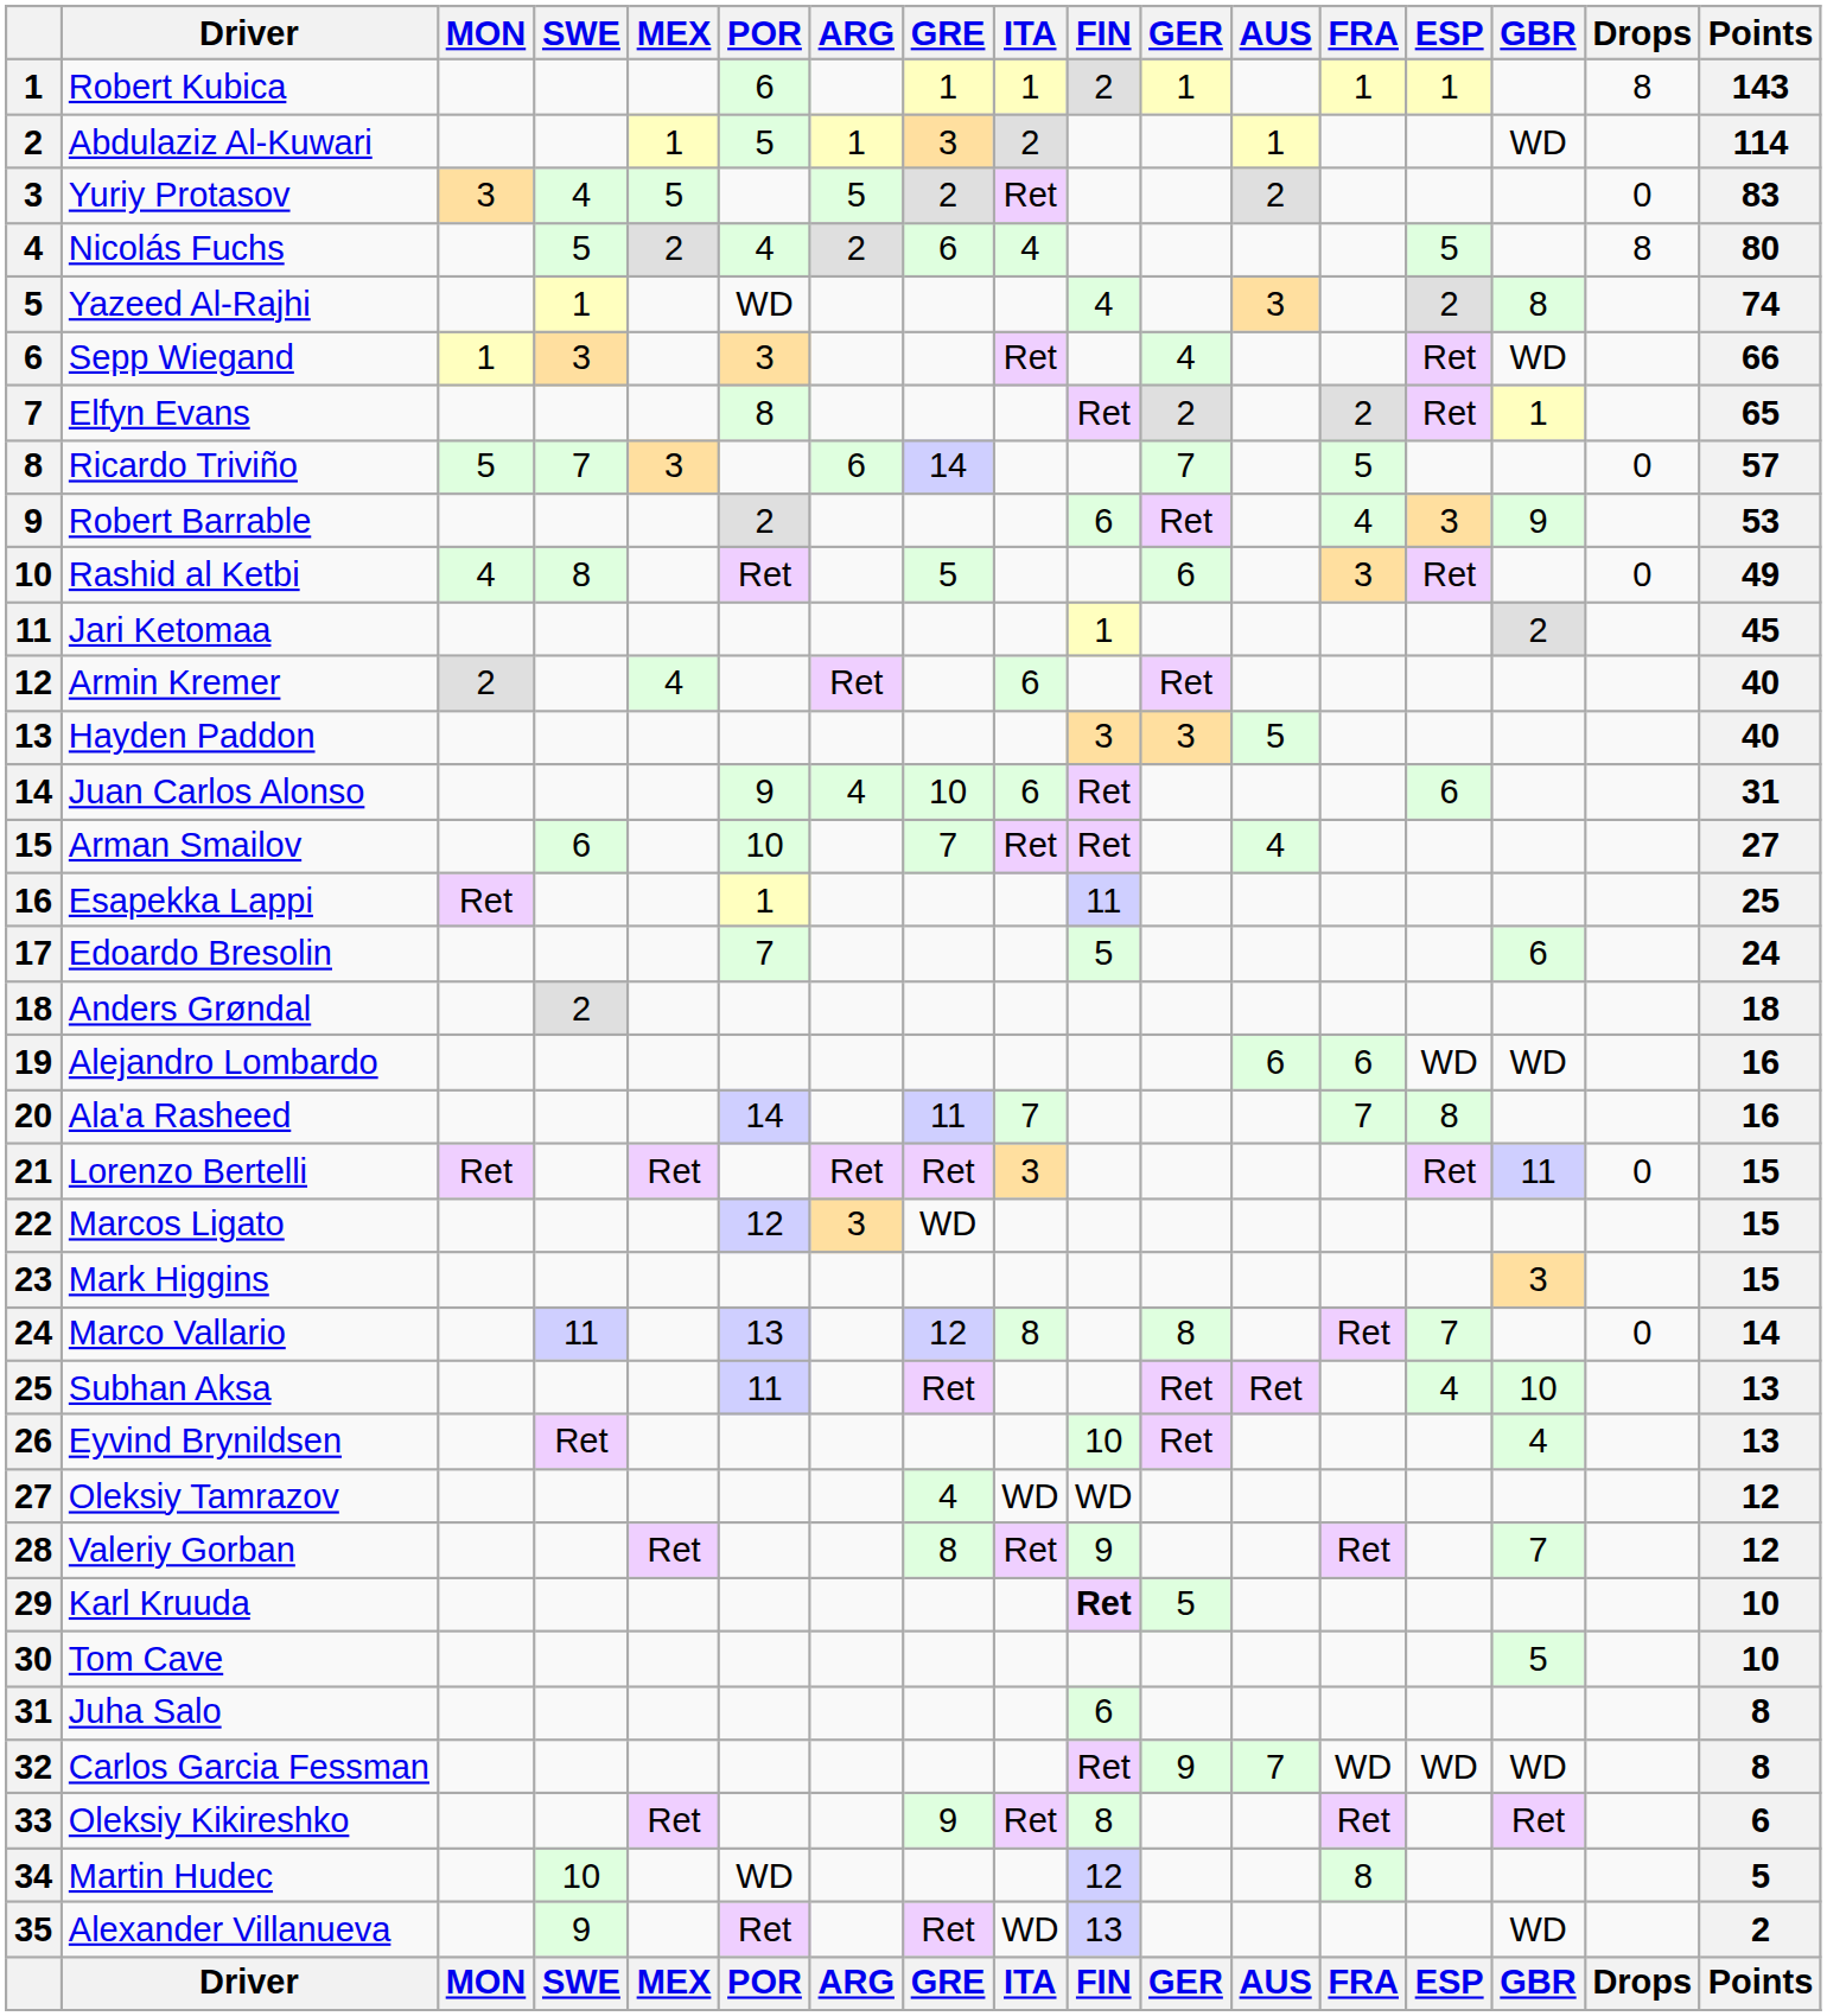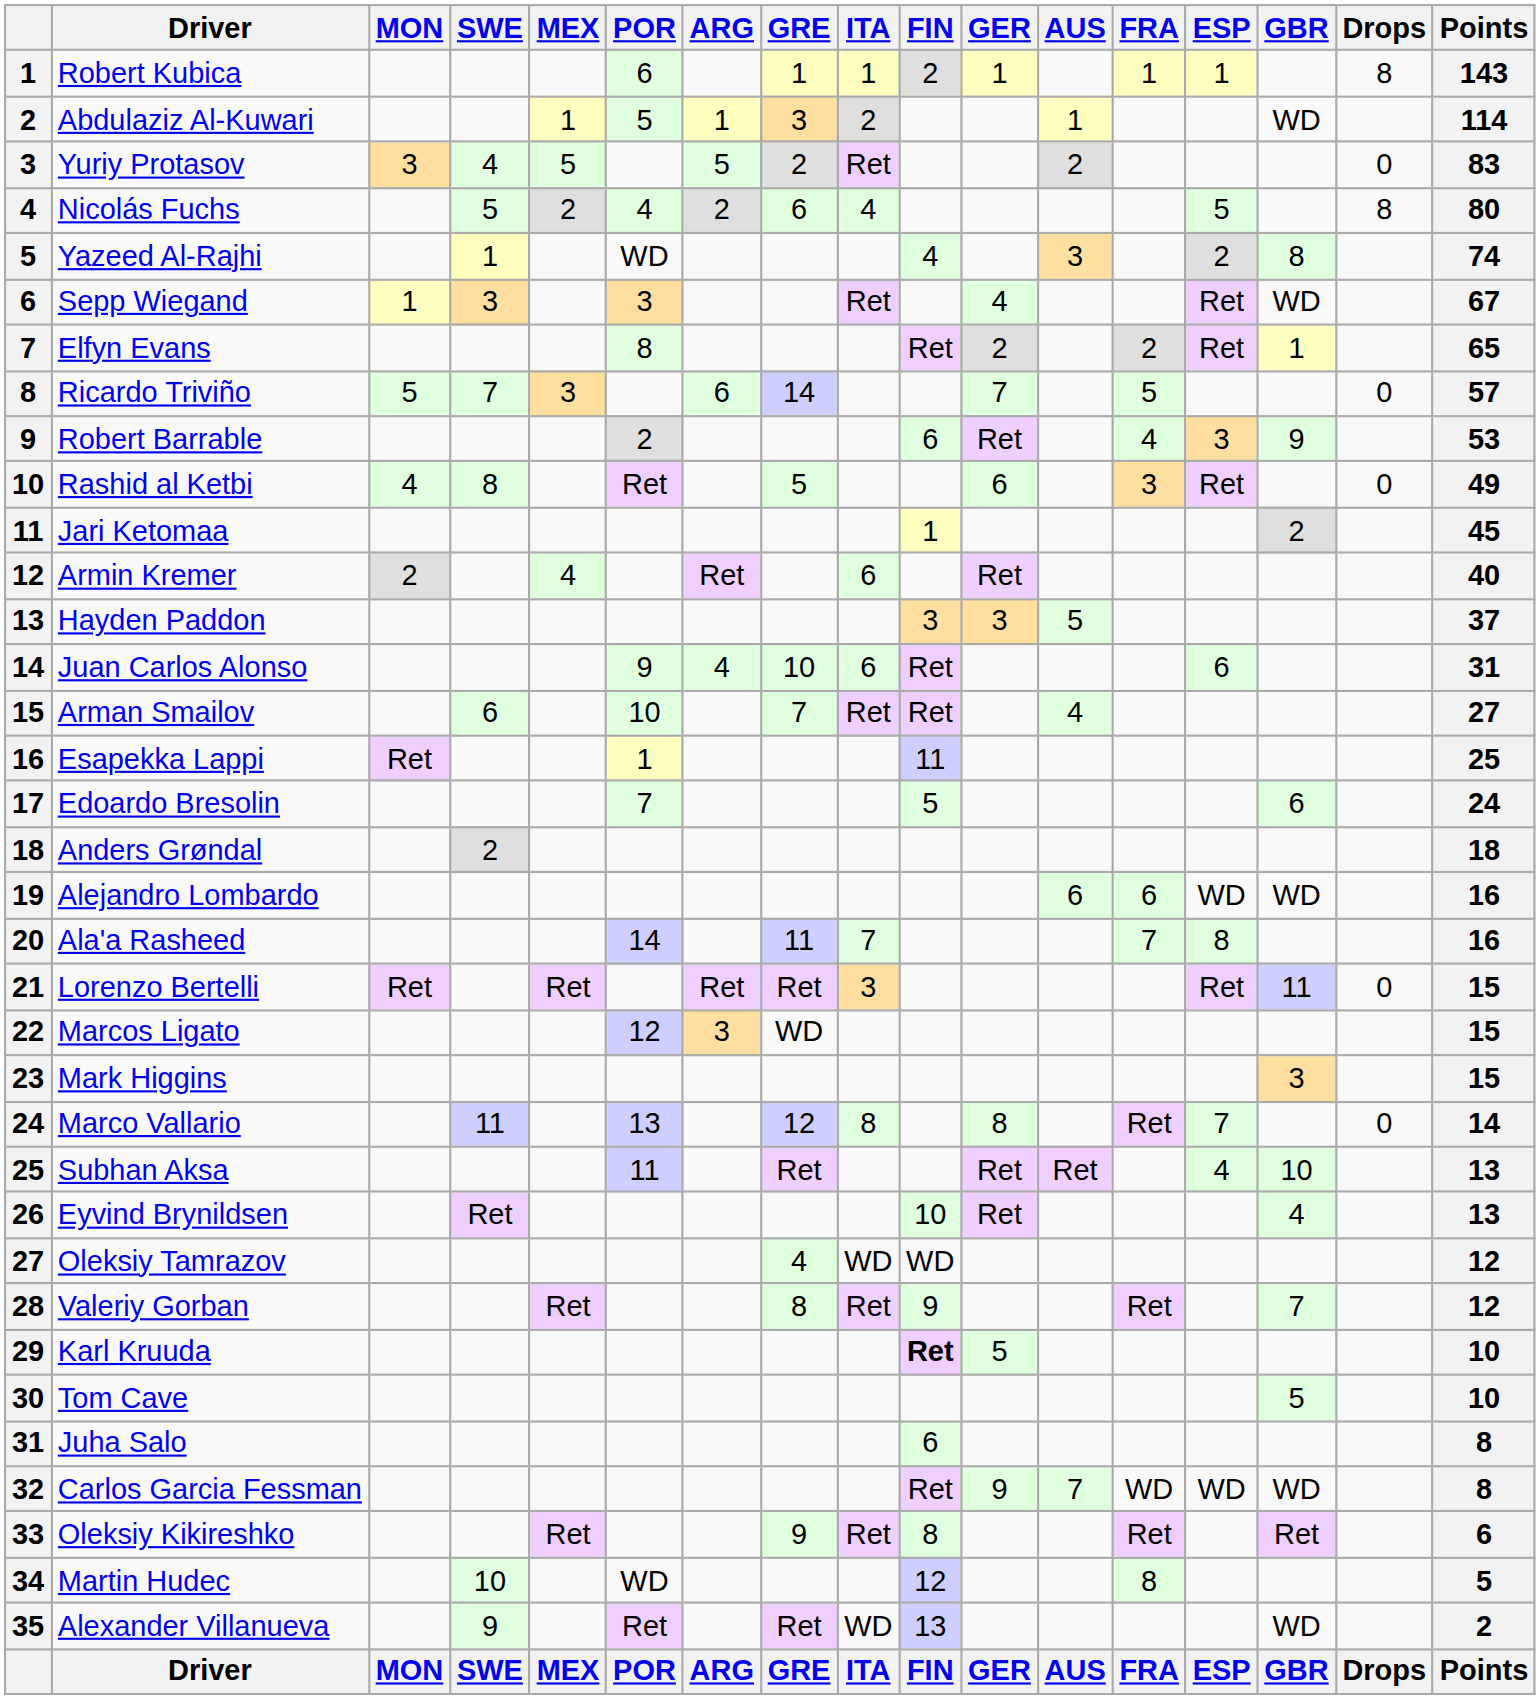Sepp Wiegand | Points: 66 -> 67
Hayden Paddon | Points: 40 -> 37
